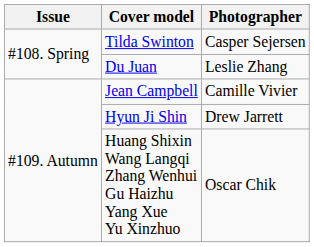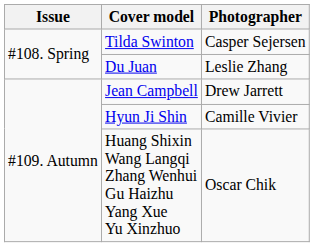Jean Campbell | Photographer: Camille Vivier -> Drew Jarrett
Hyun Ji Shin | Photographer: Drew Jarrett -> Camille Vivier
